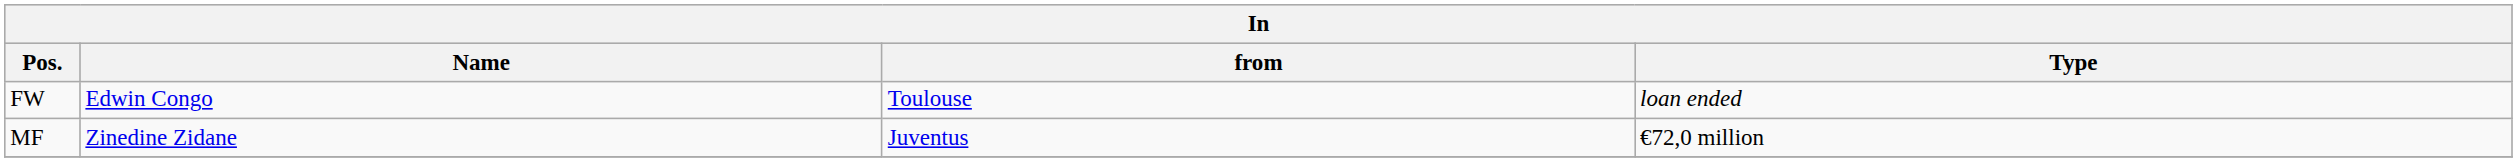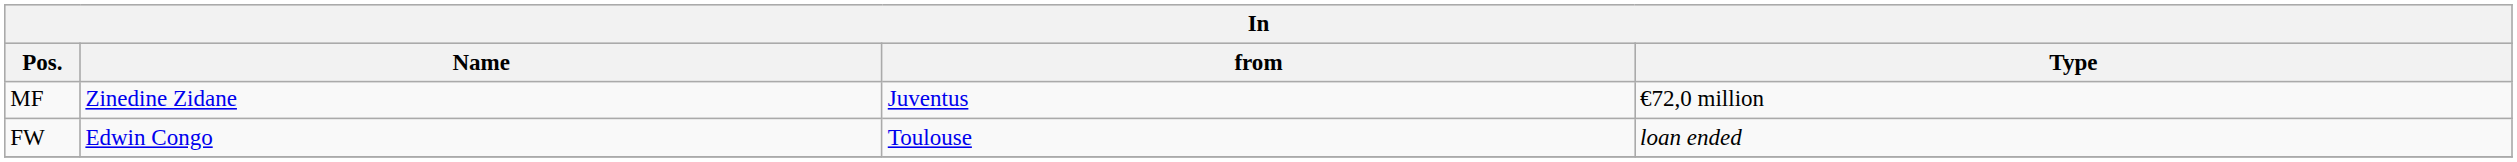rows swapped: MF <-> FW
